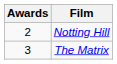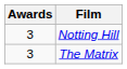Notting Hill | Awards: 2 -> 3
